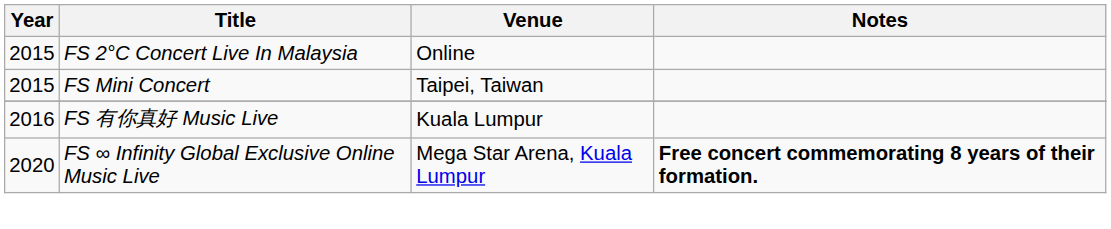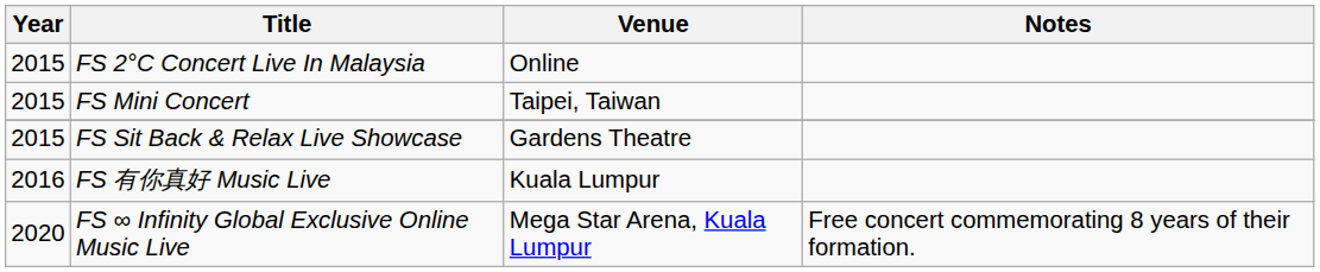+ row: 2015 | FS Sit Back & Relax Live Showcase | Gardens Theatre
FS ∞ Infinity Global Exclusive Online Music Live | Notes: bold -> normal
